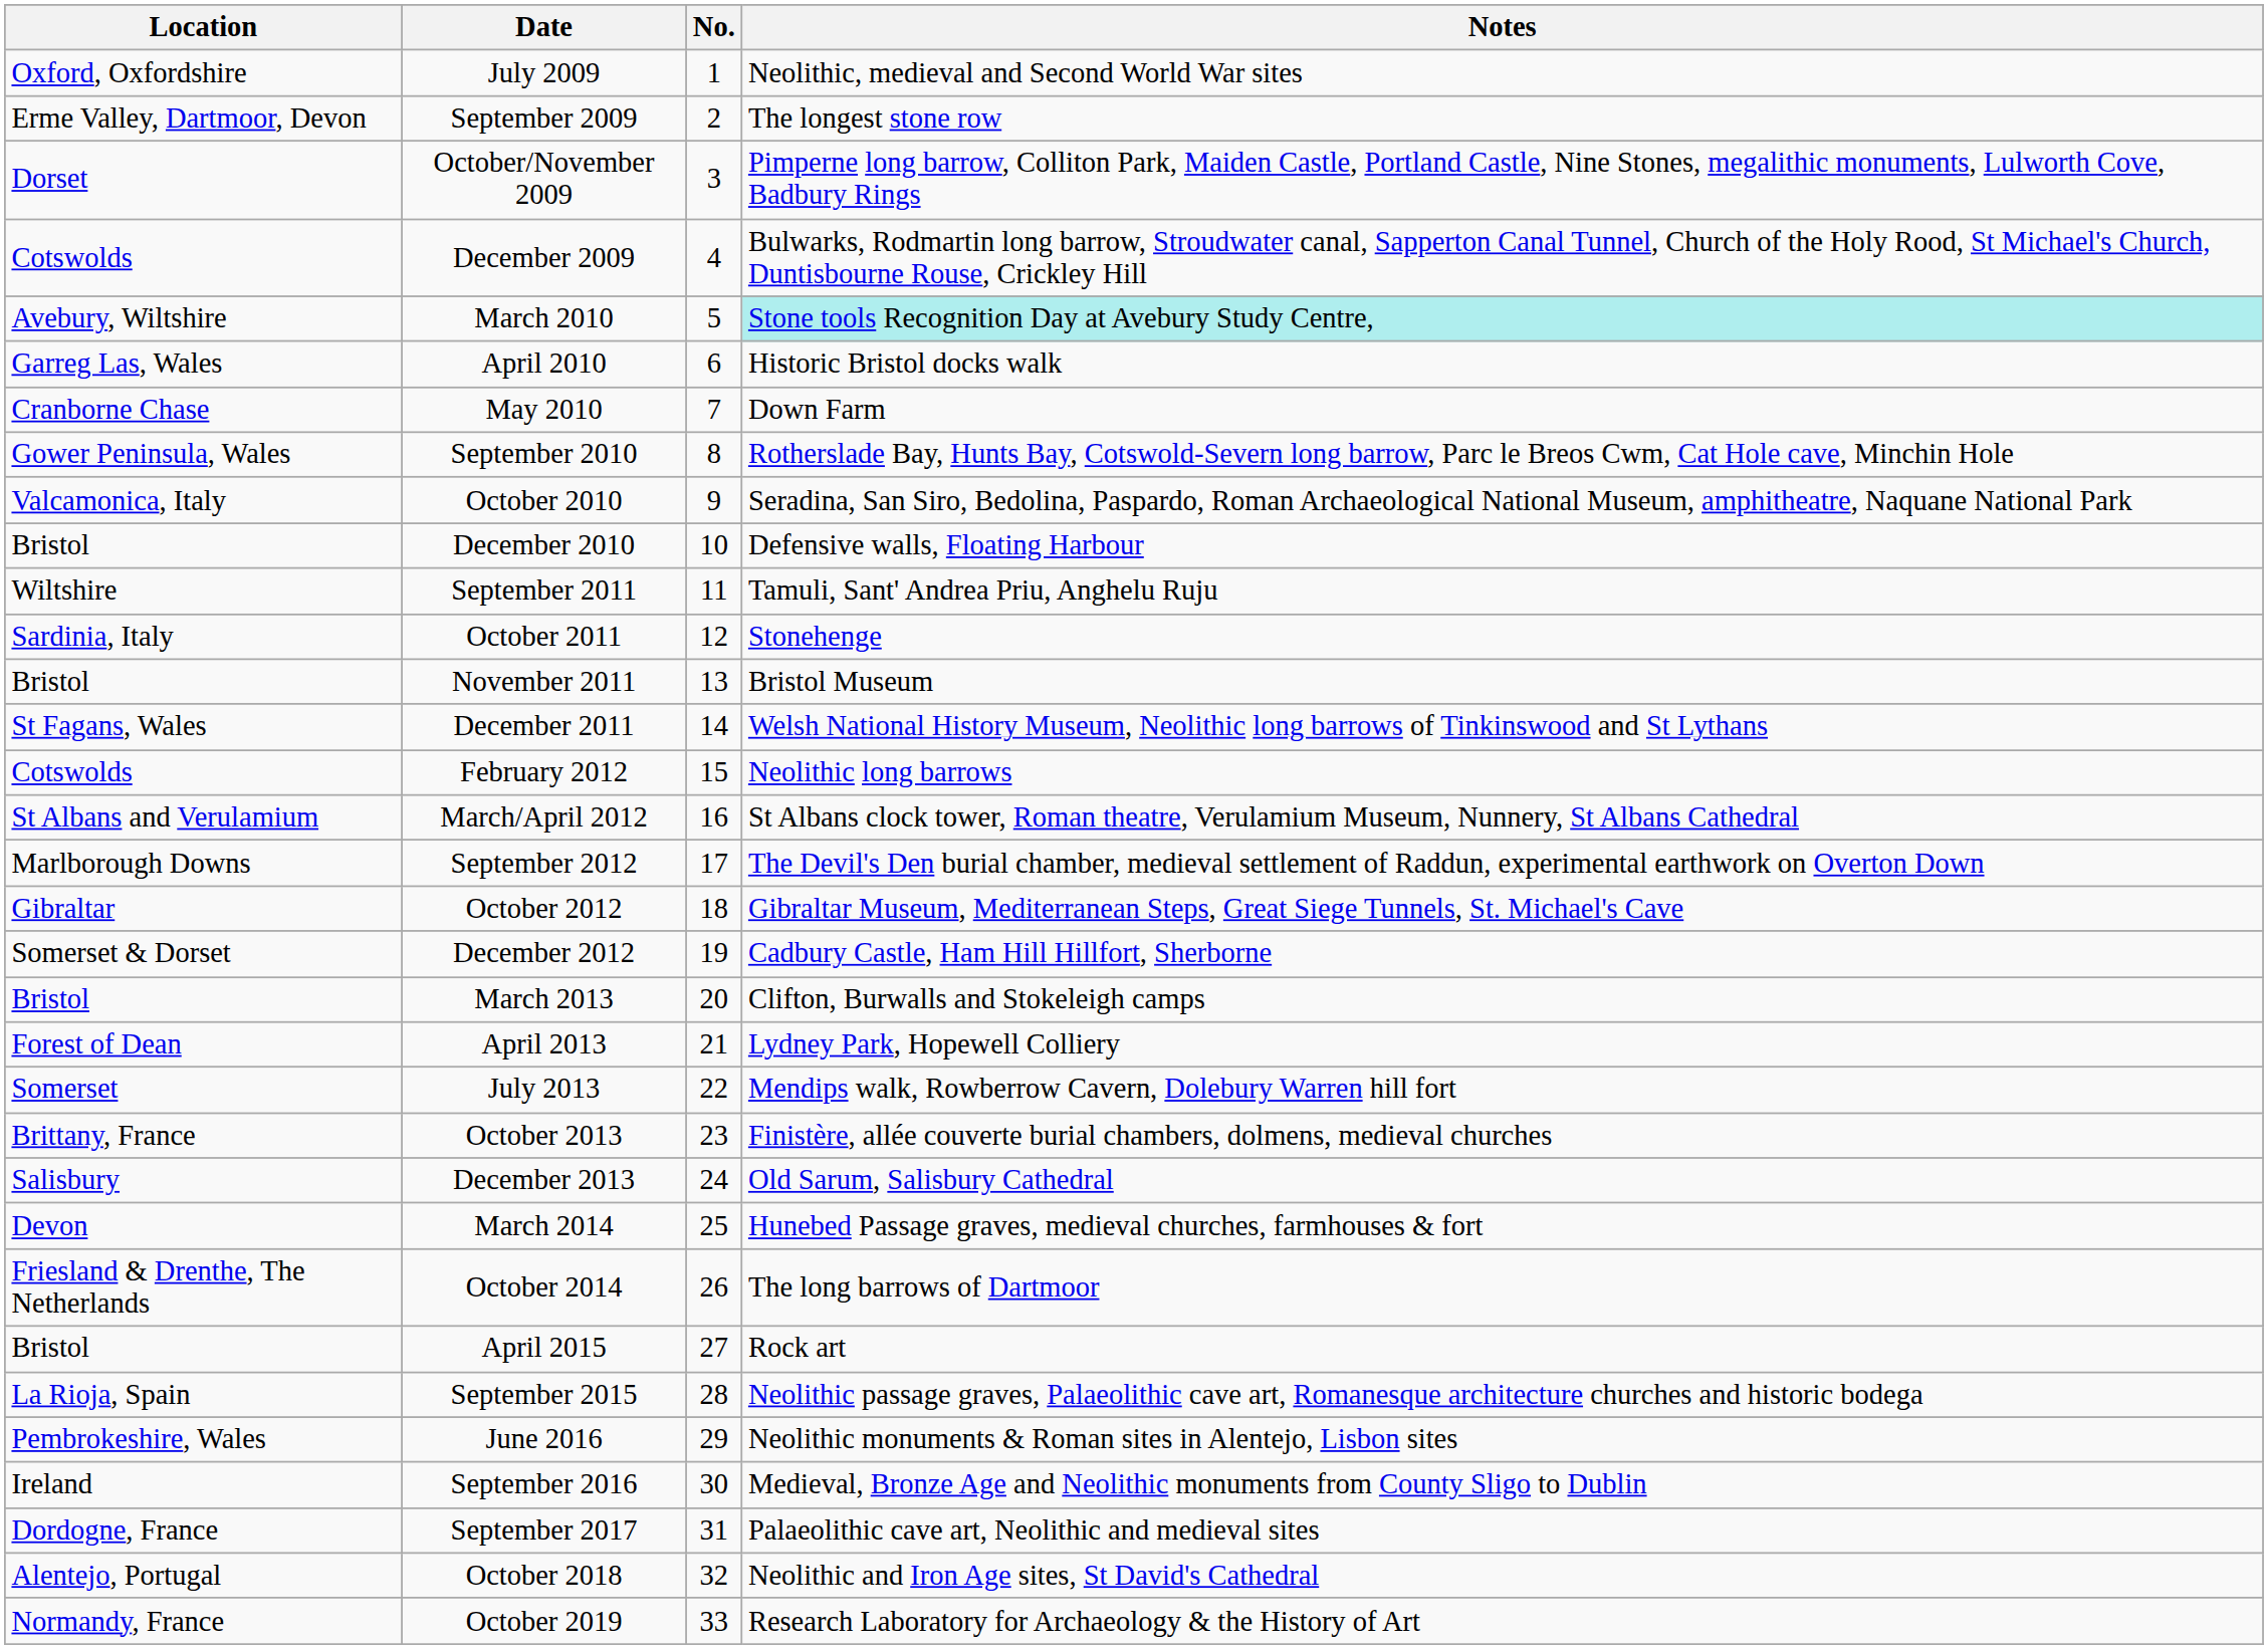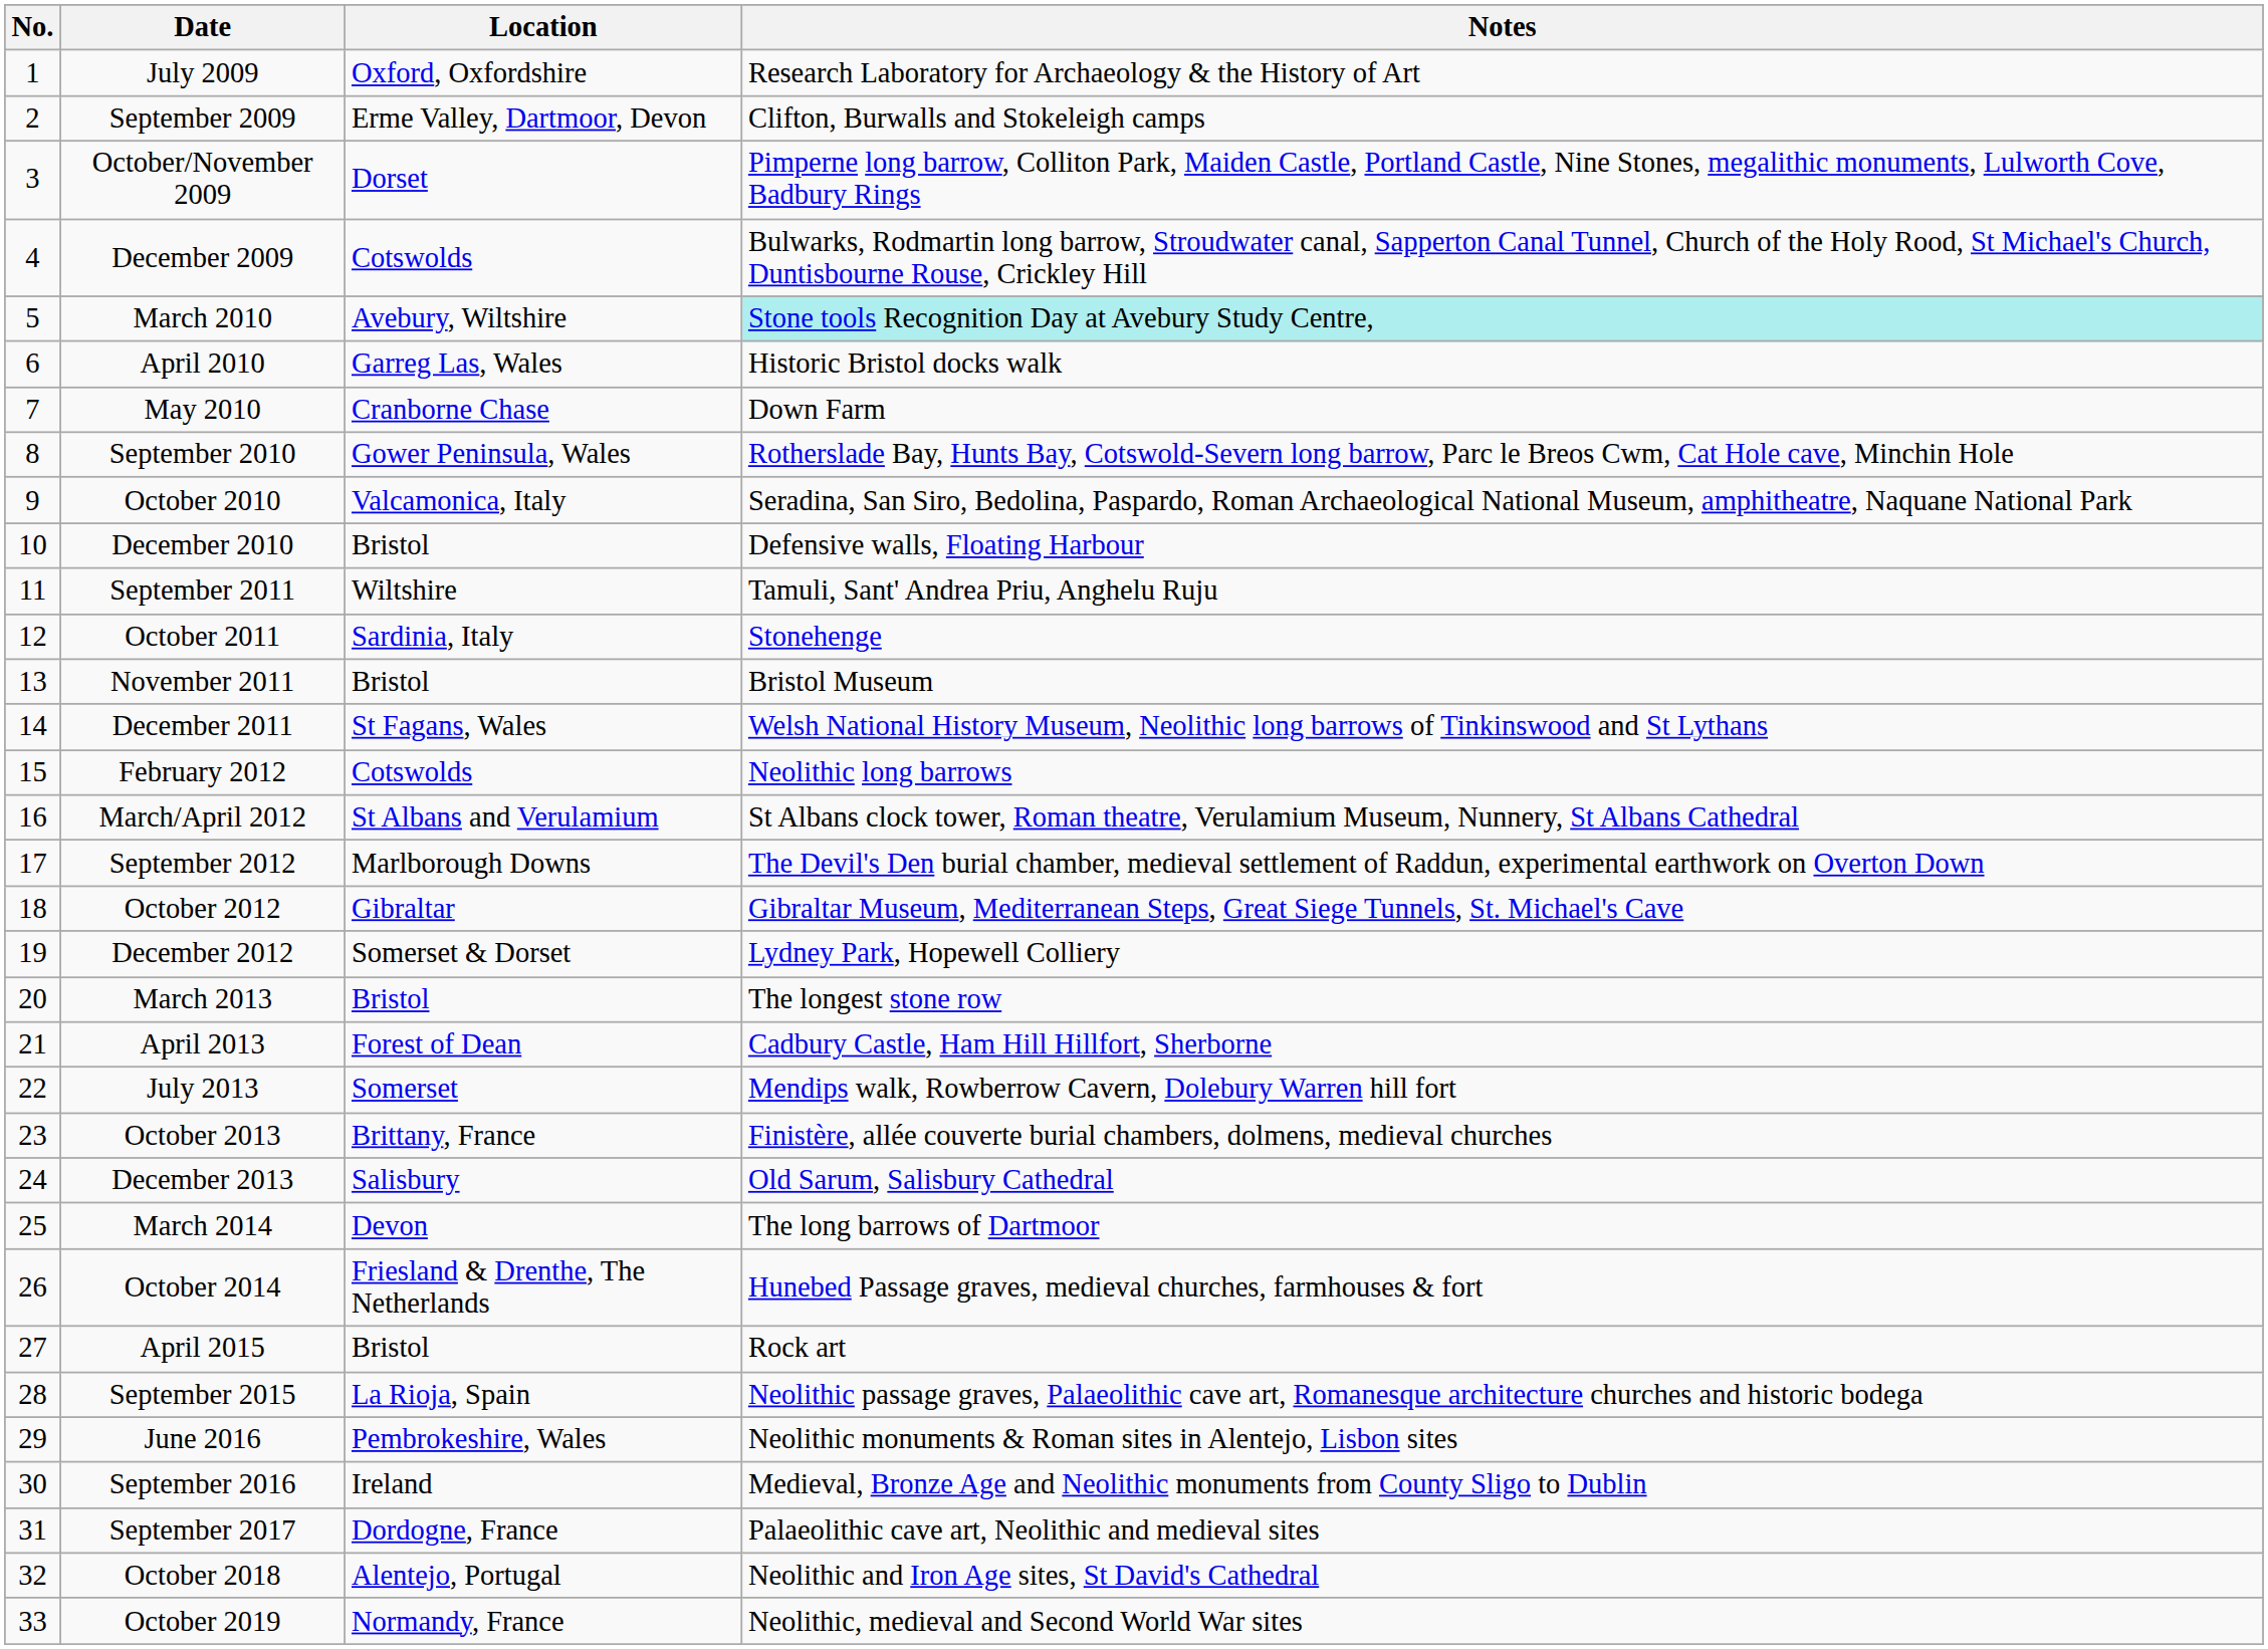columns swapped: No. <-> Location
July 2009 | Notes: Neolithic, medieval and Second World War sites -> Research Laboratory for Archaeology & the History of Art
September 2009 | Notes: The longest stone row -> Clifton, Burwalls and Stokeleigh camps
December 2012 | Notes: Cadbury Castle, Ham Hill Hillfort, Sherborne -> Lydney Park, Hopewell Colliery
March 2013 | Notes: Clifton, Burwalls and Stokeleigh camps -> The longest stone row
April 2013 | Notes: Lydney Park, Hopewell Colliery -> Cadbury Castle, Ham Hill Hillfort, Sherborne
March 2014 | Notes: Hunebed Passage graves, medieval churches, farmhouses & fort -> The long barrows of Dartmoor
October 2014 | Notes: The long barrows of Dartmoor -> Hunebed Passage graves, medieval churches, farmhouses & fort
October 2019 | Notes: Research Laboratory for Archaeology & the History of Art -> Neolithic, medieval and Second World War sites
